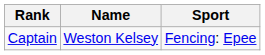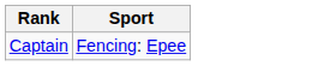- column: Name | Weston Kelsey
